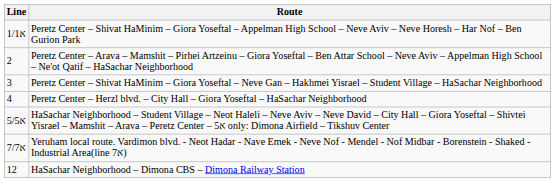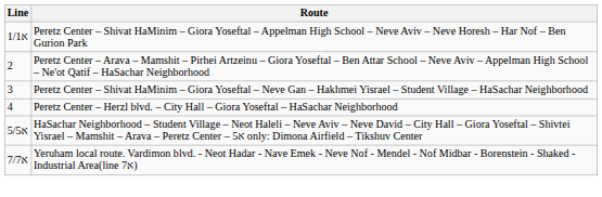- row: 12 | HaSachar Neighborhood – Dimona CBS – Dimona Railway Station
